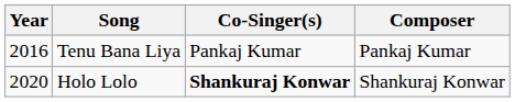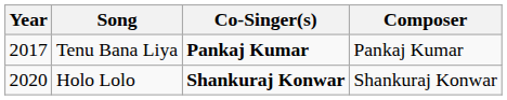Tenu Bana Liya | Year: 2016 -> 2017
Tenu Bana Liya | Co-Singer(s): normal -> bold
